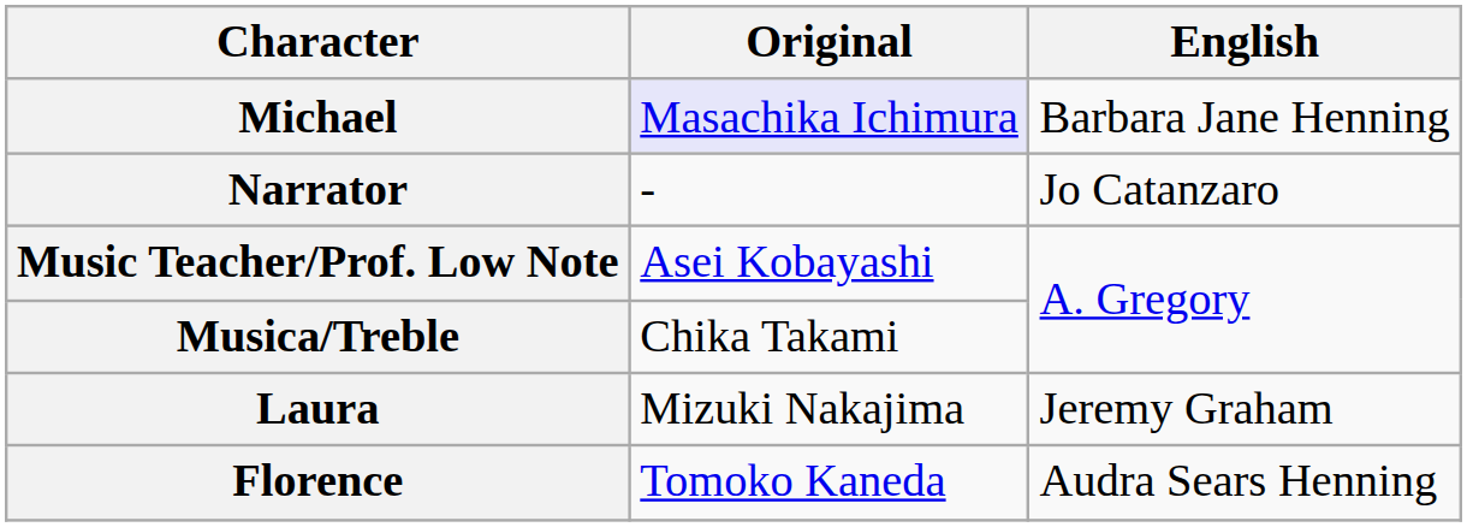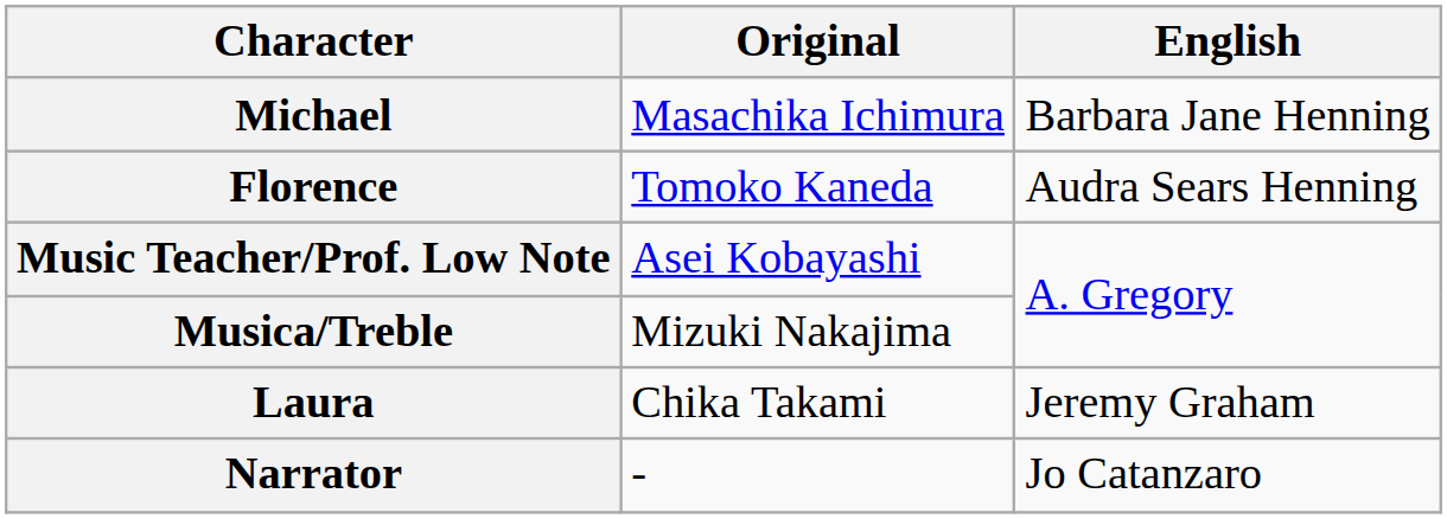Michael | Original: lavender background -> no background
rows swapped: Florence <-> Narrator
Musica/Treble | Original: Chika Takami -> Mizuki Nakajima
Laura | Original: Mizuki Nakajima -> Chika Takami
